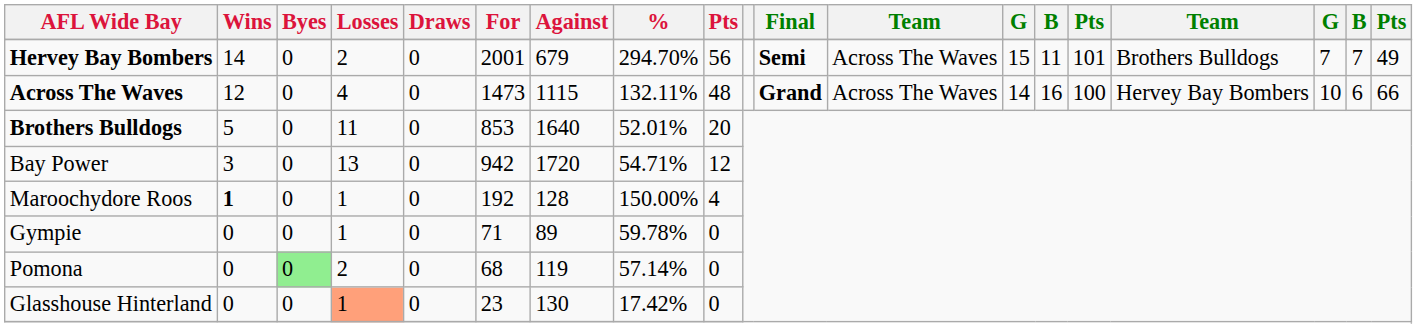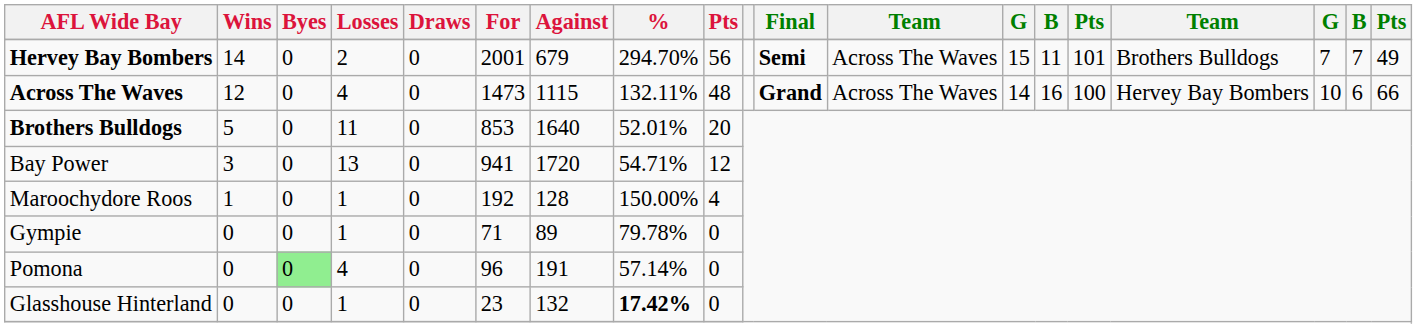Bay Power | For: 942 -> 941
Maroochydore Roos | Wins: bold -> normal
Gympie | %: 59.78% -> 79.78%
Pomona | Losses: 2 -> 4
Pomona | For: 68 -> 96
Pomona | Against: 119 -> 191
Glasshouse Hinterland | Losses: lightsalmon background -> no background
Glasshouse Hinterland | Against: 130 -> 132
Glasshouse Hinterland | %: normal -> bold
